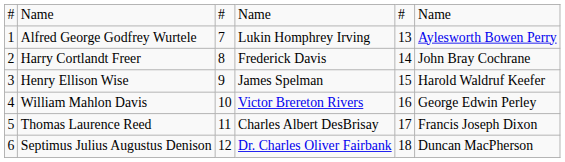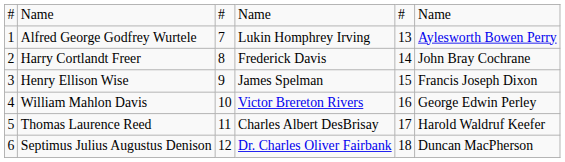Henry Ellison Wise | column 6: Harold Waldruf Keefer -> Francis Joseph Dixon
Thomas Laurence Reed | column 6: Francis Joseph Dixon -> Harold Waldruf Keefer
